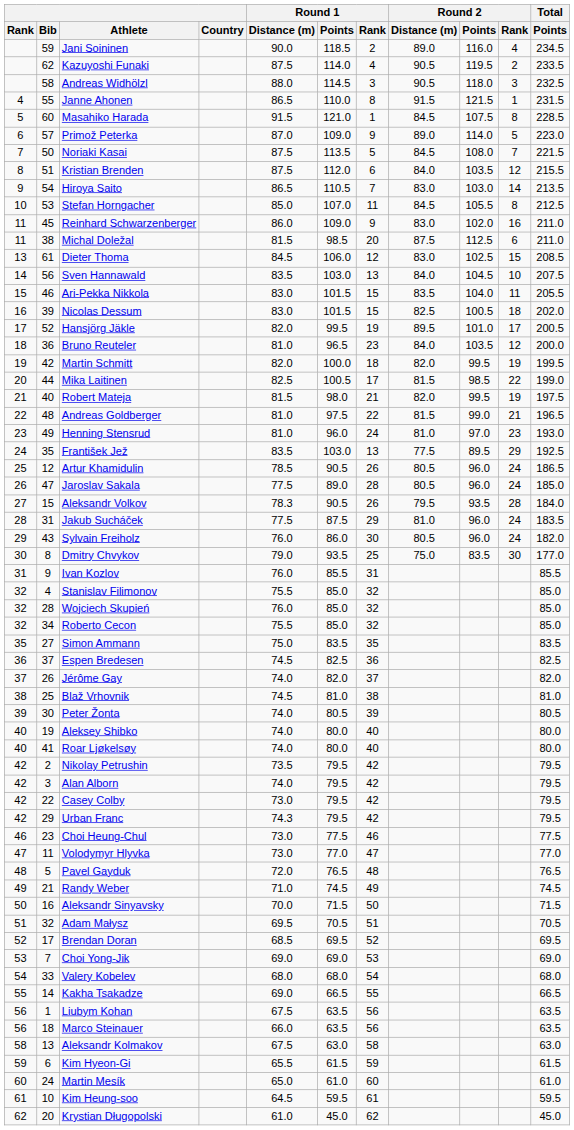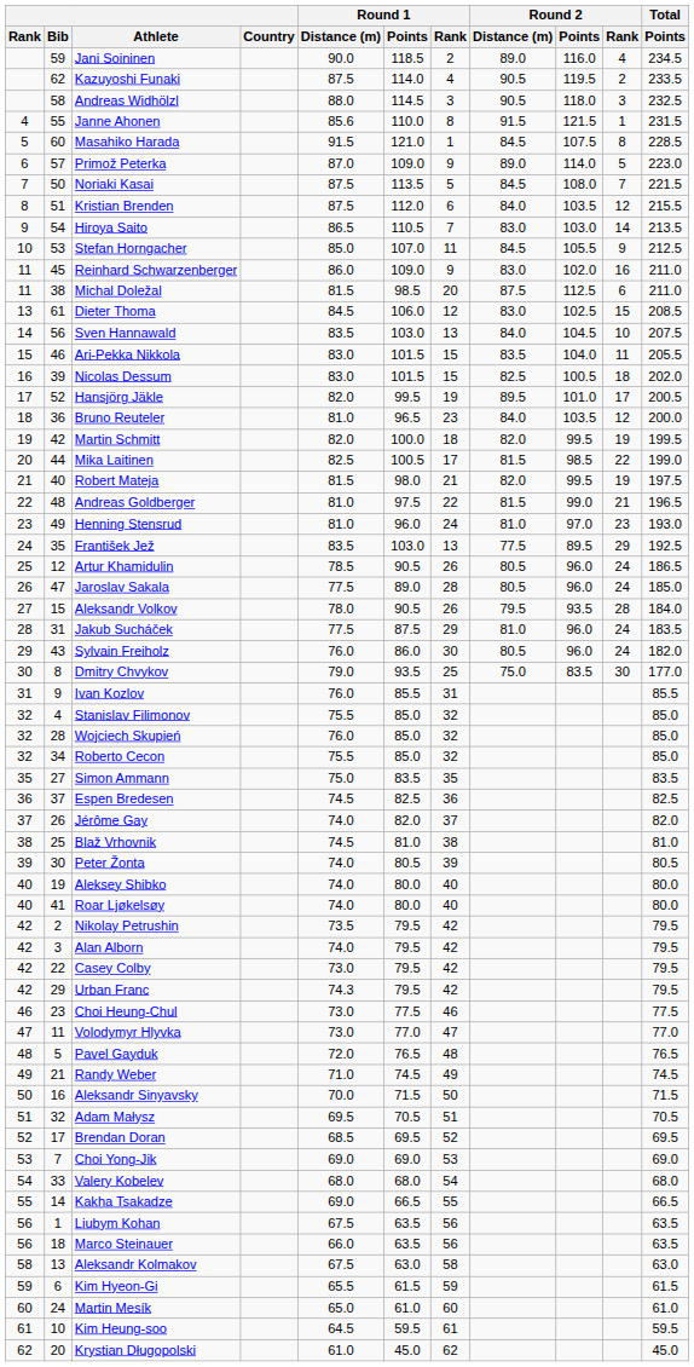Janne Ahonen | Round 1 / Distance (m): 86.5 -> 85.6
Stefan Horngacher | Round 2 / Rank: 8 -> 9
Aleksandr Volkov | Round 1 / Distance (m): 78.3 -> 78.0
